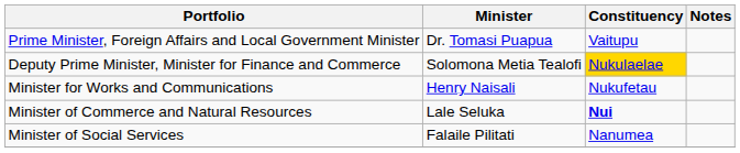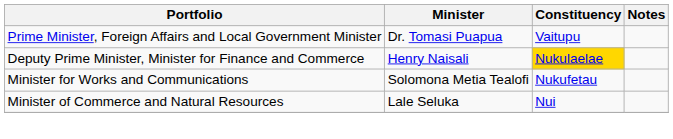Deputy Prime Minister, Minister for Finance and Commerce | Minister: Solomona Metia Tealofi -> Henry Naisali
Minister for Works and Communications | Minister: Henry Naisali -> Solomona Metia Tealofi
Minister of Commerce and Natural Resources | Constituency: bold -> normal
- row: Minister of Social Services | Falaile Pilitati | Nanumea
